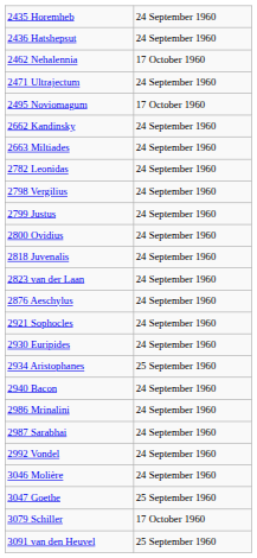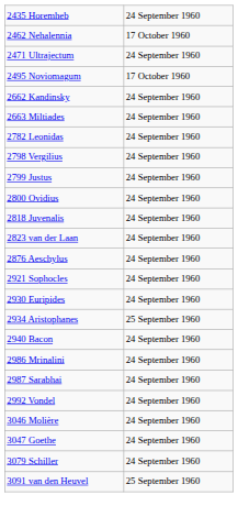- row: 2436 Hatshepsut | 24 September 1960
3047 Goethe | column 2: 25 September 1960 -> 24 September 1960
3079 Schiller | column 2: 17 October 1960 -> 24 September 1960
